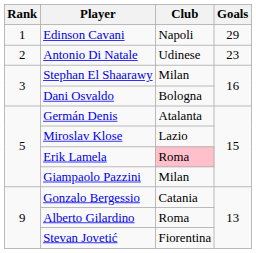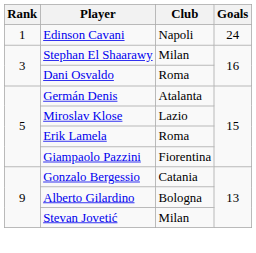Edinson Cavani | Goals: 29 -> 24
- row: 2 | Antonio Di Natale | Udinese | 23
Dani Osvaldo | Club: Bologna -> Roma
Erik Lamela | Club: pink background -> no background
Giampaolo Pazzini | Club: Milan -> Fiorentina
Alberto Gilardino | Club: Roma -> Bologna
Stevan Jovetić | Club: Fiorentina -> Milan
